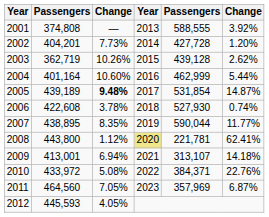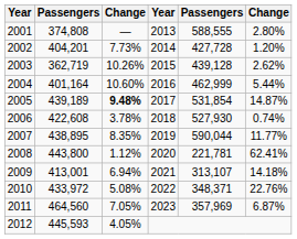2001 | column 6: 3.92% -> 2.80%
2008 | column 4: khaki background -> no background
2010 | column 5: 384,371 -> 348,371
